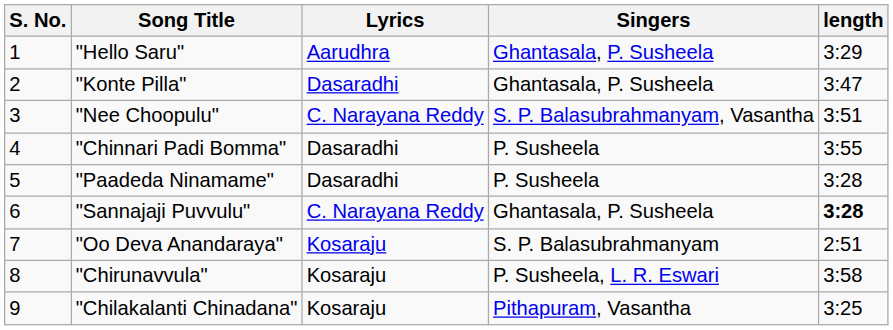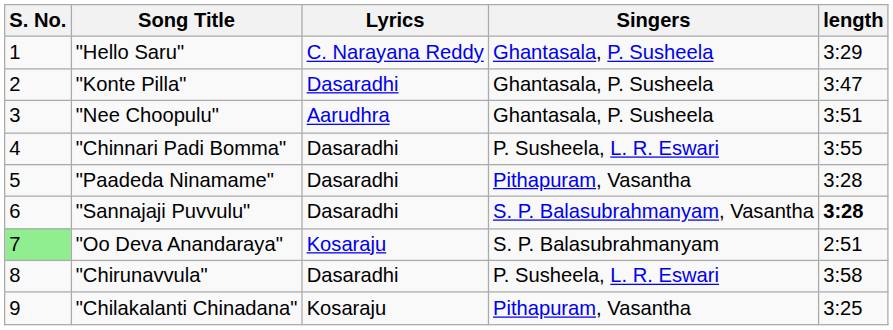"Hello Saru" | Lyrics: Aarudhra -> C. Narayana Reddy
"Nee Choopulu" | Lyrics: C. Narayana Reddy -> Aarudhra
"Nee Choopulu" | Singers: S. P. Balasubrahmanyam, Vasantha -> Ghantasala, P. Susheela
"Chinnari Padi Bomma" | Singers: P. Susheela -> P. Susheela, L. R. Eswari
"Paadeda Ninamame" | Singers: P. Susheela -> Pithapuram, Vasantha
"Sannajaji Puvvulu" | Lyrics: C. Narayana Reddy -> Dasaradhi
"Sannajaji Puvvulu" | Singers: Ghantasala, P. Susheela -> S. P. Balasubrahmanyam, Vasantha
"Oo Deva Anandaraya" | S. No.: no background -> lightgreen background
"Chirunavvula" | Lyrics: Kosaraju -> Dasaradhi
